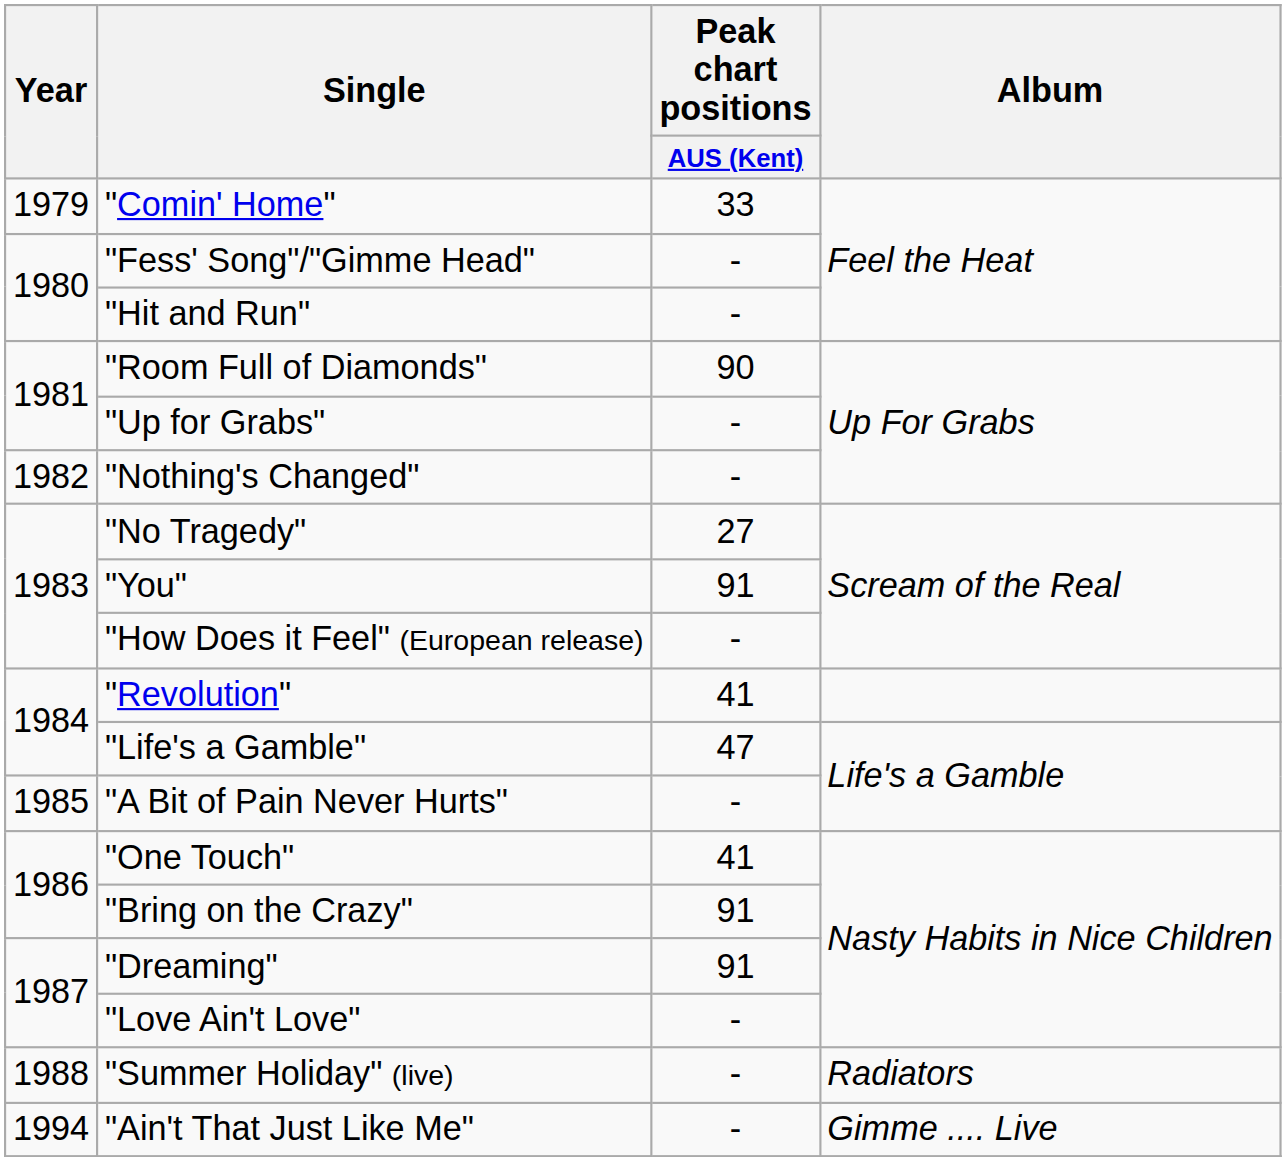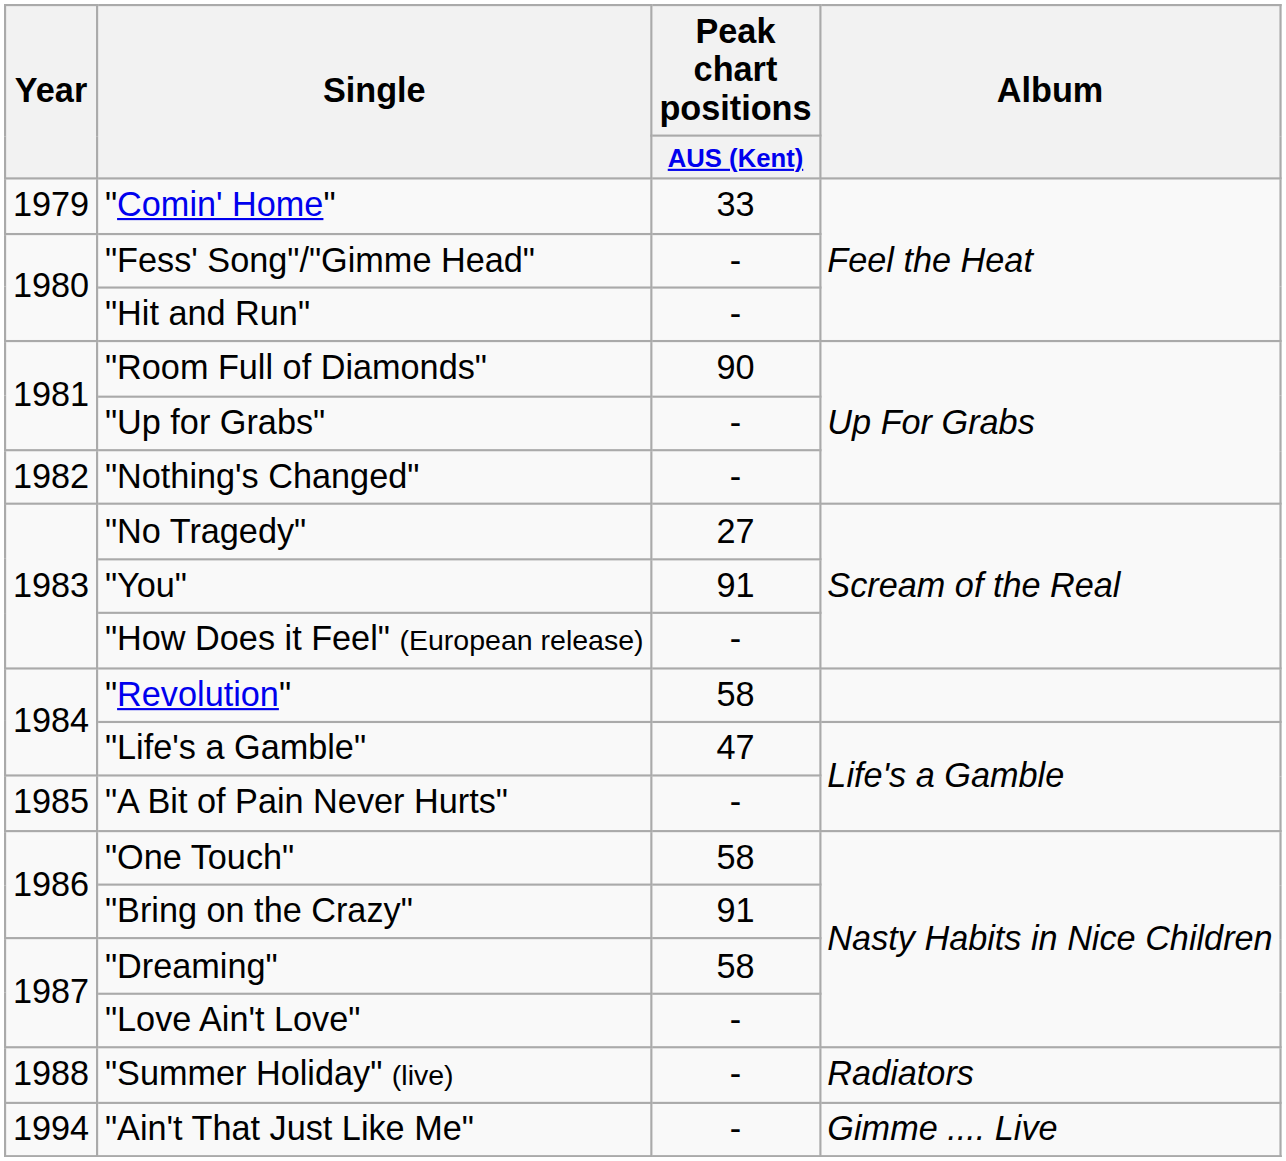"Revolution" | Peak chart positions / AUS (Kent): 41 -> 58
"One Touch" | Peak chart positions / AUS (Kent): 41 -> 58
"Dreaming" | Peak chart positions / AUS (Kent): 91 -> 58
